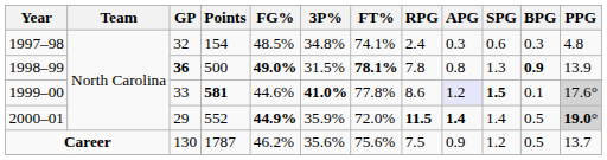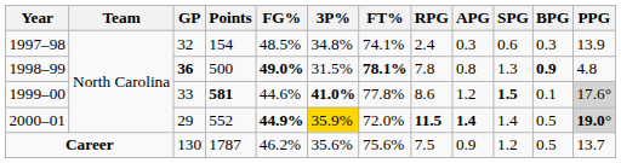1997–98 | PPG: 4.8 -> 13.9
1998–99 | PPG: 13.9 -> 4.8
1999–00 | APG: lavender background -> no background
2000–01 | 3P%: no background -> gold background
